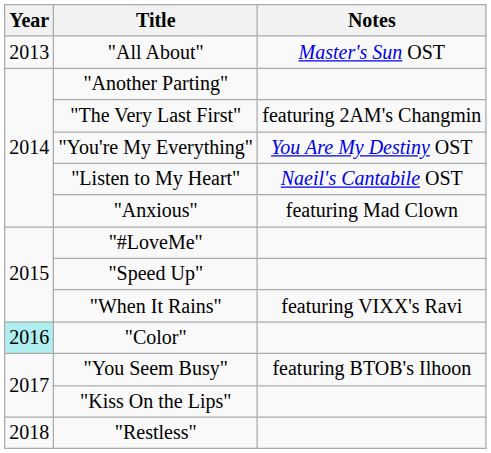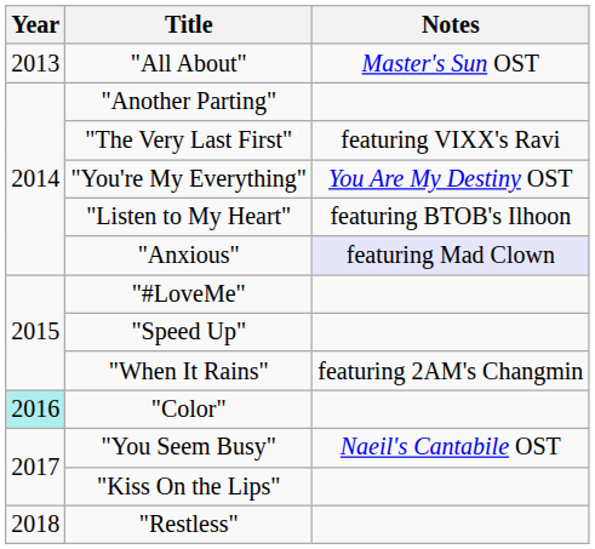"The Very Last First" | Notes: featuring 2AM's Changmin -> featuring VIXX's Ravi
"Listen to My Heart" | Notes: Naeil's Cantabile OST -> featuring BTOB's Ilhoon
"Anxious" | Notes: no background -> lavender background
"When It Rains" | Notes: featuring VIXX's Ravi -> featuring 2AM's Changmin
"You Seem Busy" | Notes: featuring BTOB's Ilhoon -> Naeil's Cantabile OST
